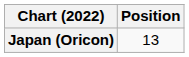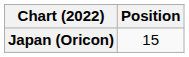Japan (Oricon) | Position: 13 -> 15
